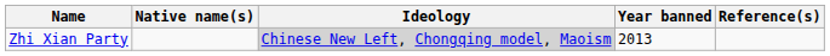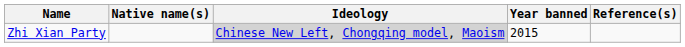Zhi Xian Party | Year banned: 2013 -> 2015
